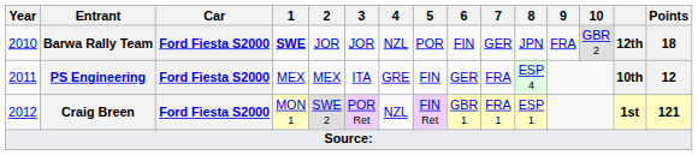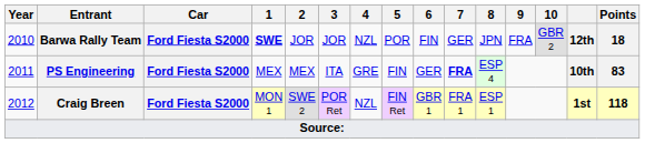PS Engineering | 7: normal -> bold
PS Engineering | Points: 12 -> 83
Craig Breen | Points: 121 -> 118
